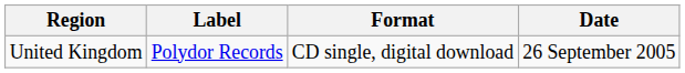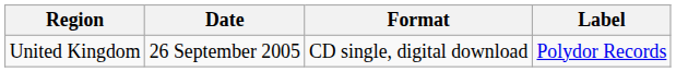columns swapped: Date <-> Label
